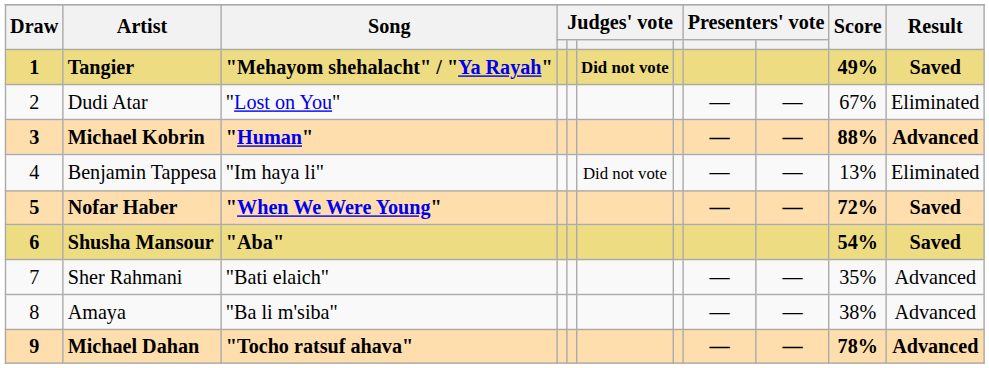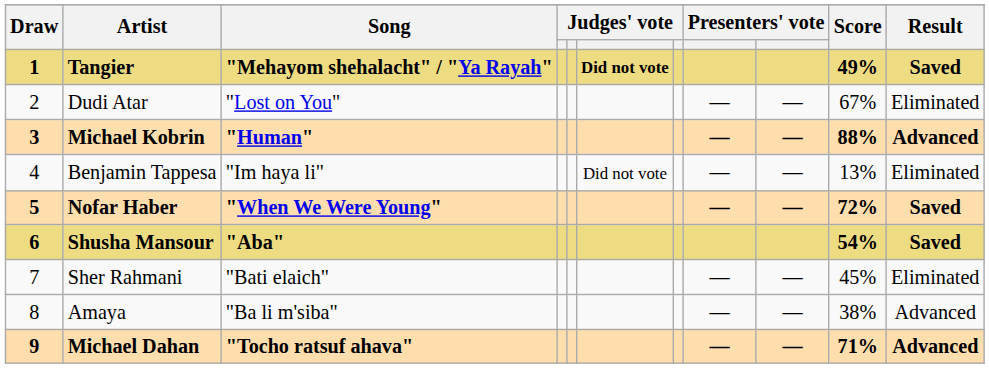Sher Rahmani | Score: 35% -> 45%
Sher Rahmani | Result: Advanced -> Eliminated
Michael Dahan | Score: 78% -> 71%
